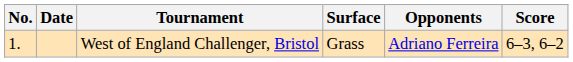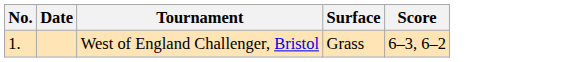- column: Opponents | Adriano Ferreira
